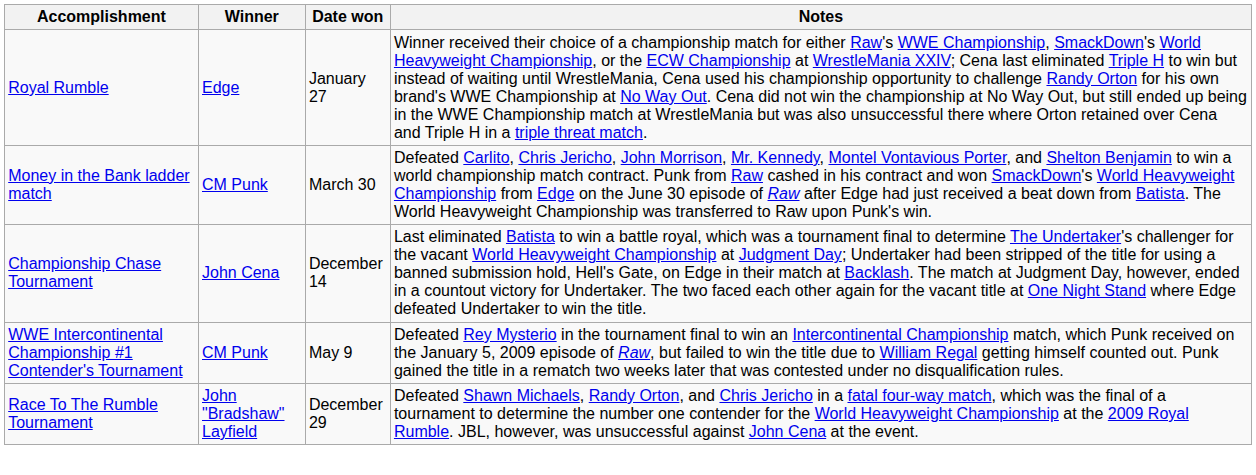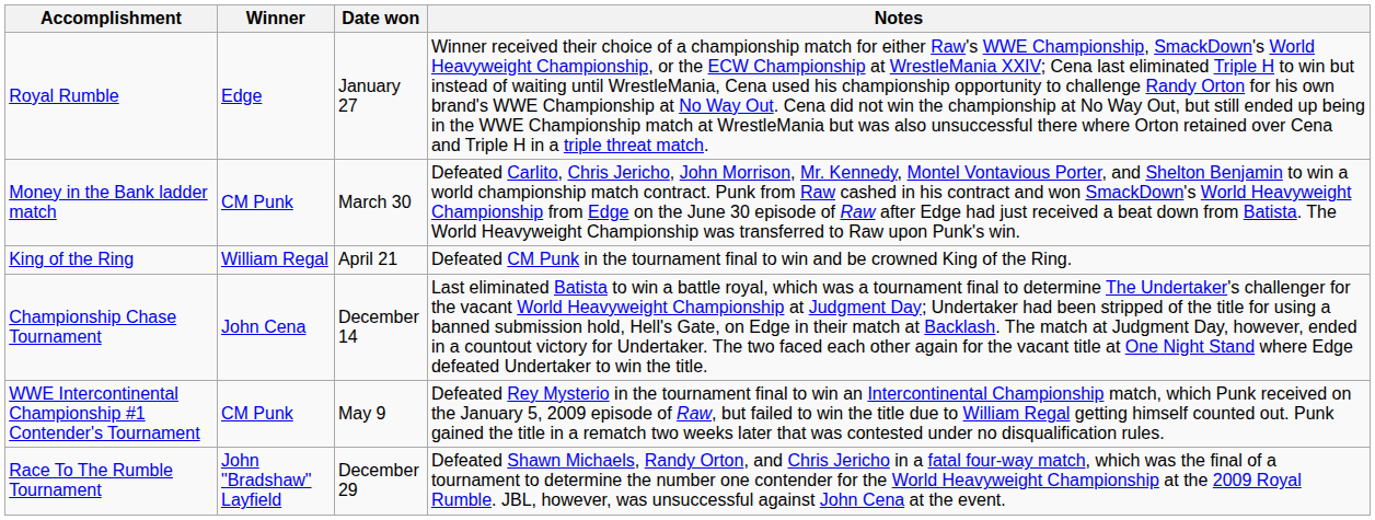+ row: King of the Ring | William Regal | April 21 | Defeated CM Punk in the tournament final to win and be crowned King of the Ring.
